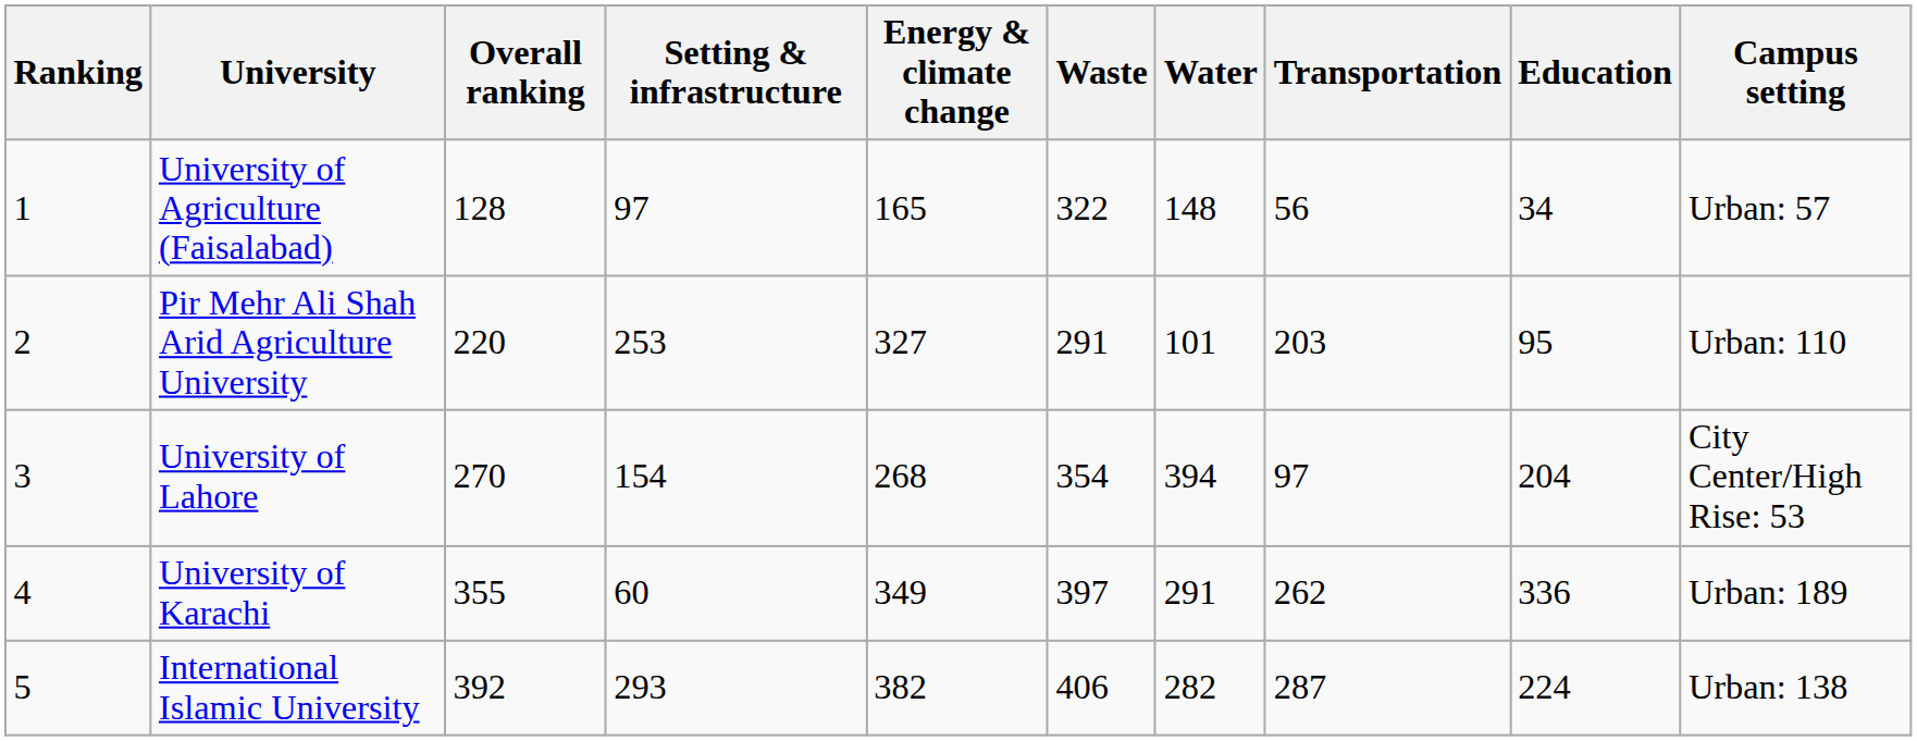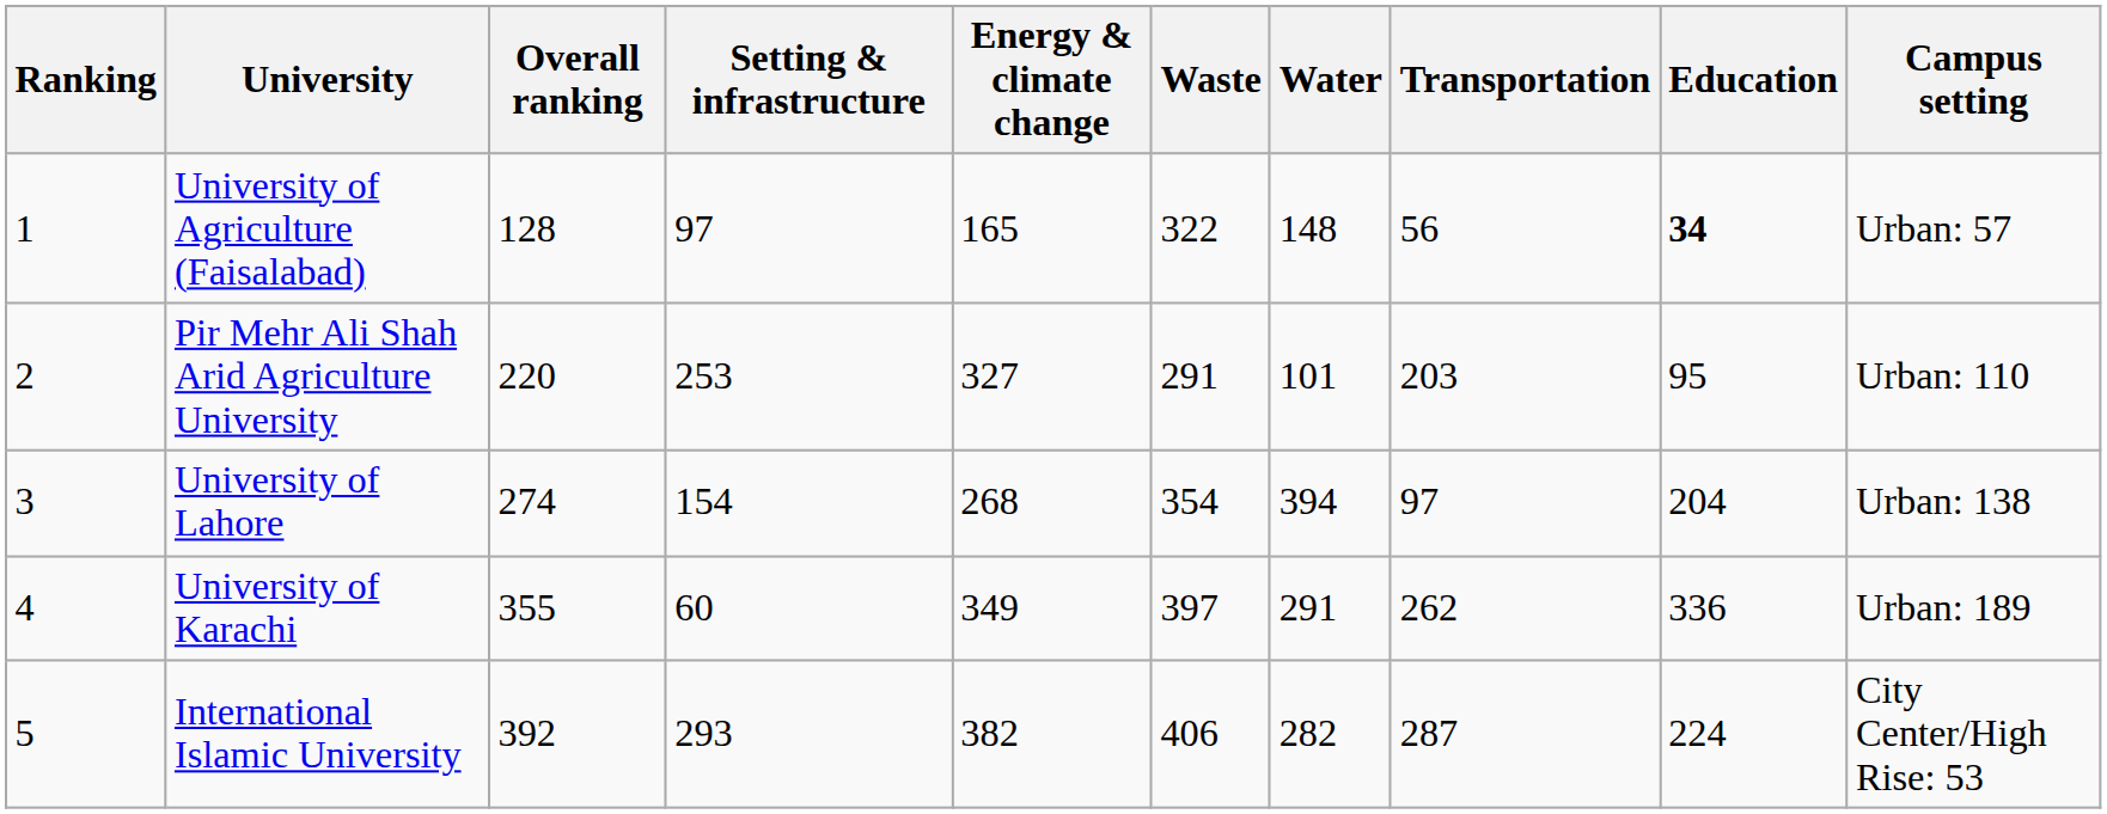University of Agriculture (Faisalabad) | Education: normal -> bold
University of Lahore | Overall ranking: 270 -> 274
University of Lahore | Campus setting: City Center/High Rise: 53 -> Urban: 138
International Islamic University | Campus setting: Urban: 138 -> City Center/High Rise: 53
